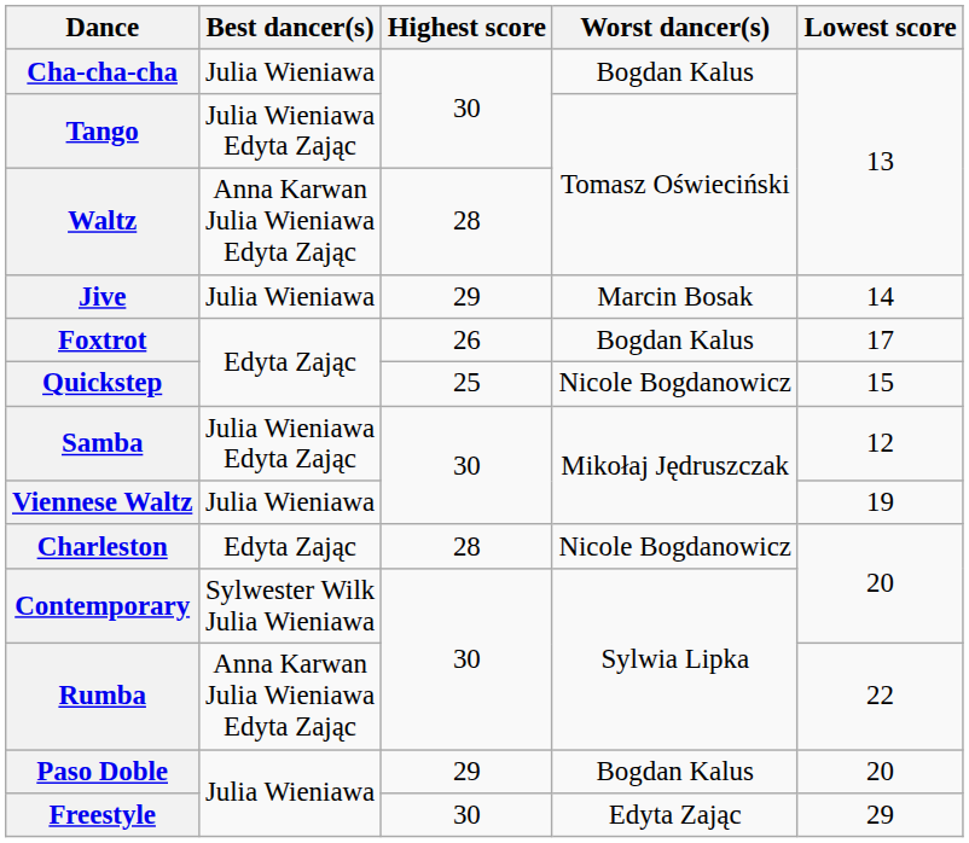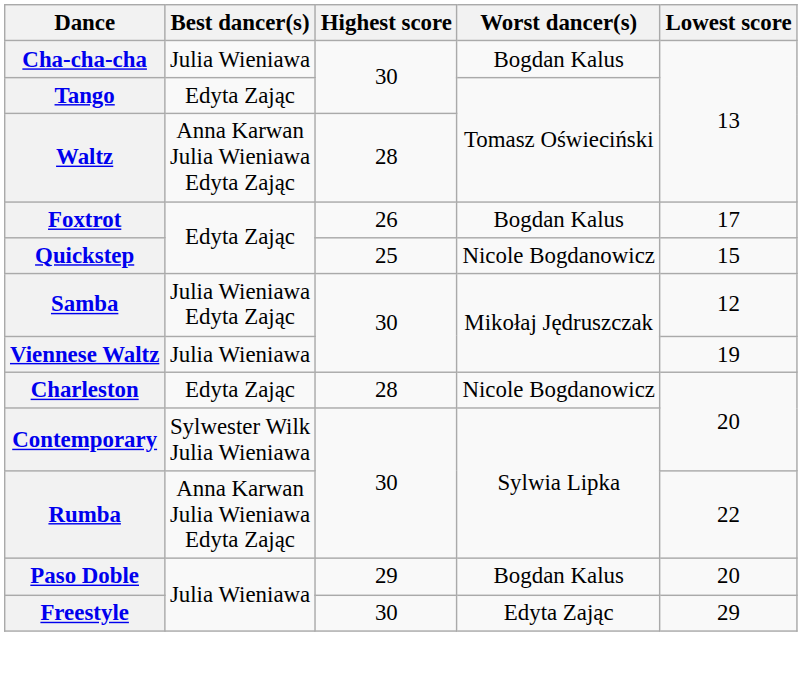Tango | Best dancer(s): Julia Wieniawa Edyta Zając -> Edyta Zając
- row: Jive | Julia Wieniawa | 29 | Marcin Bosak | 14
